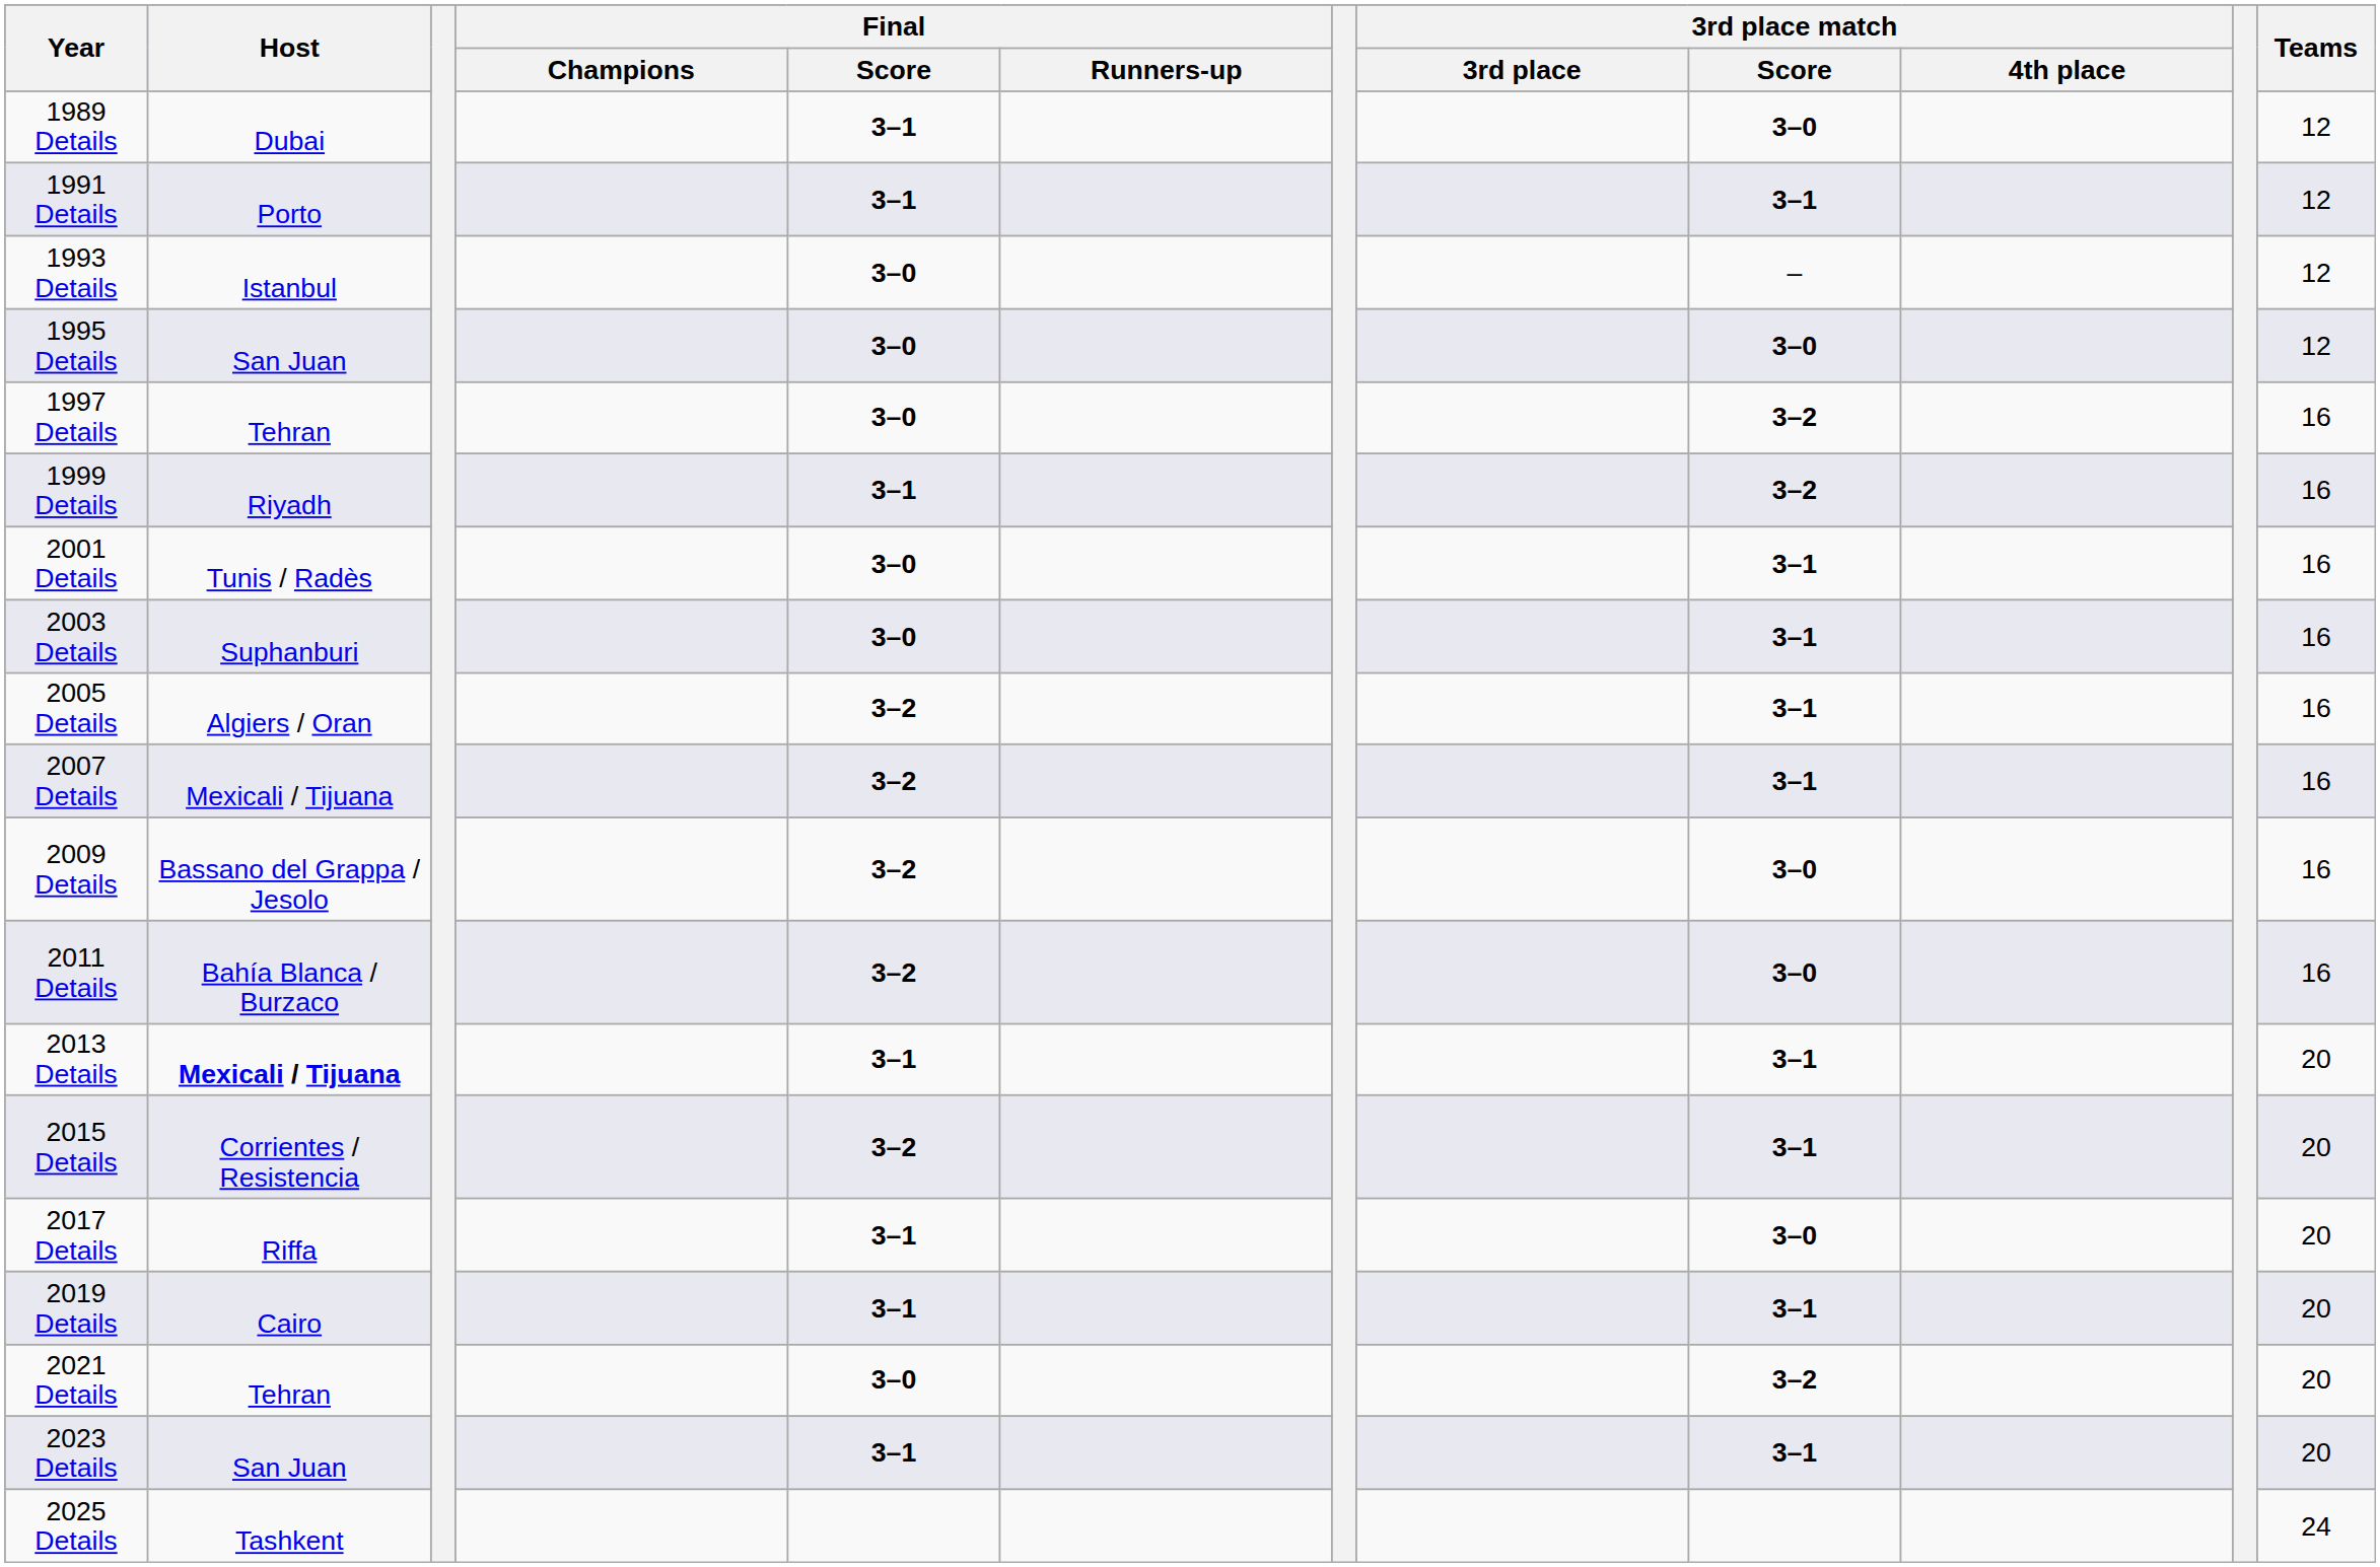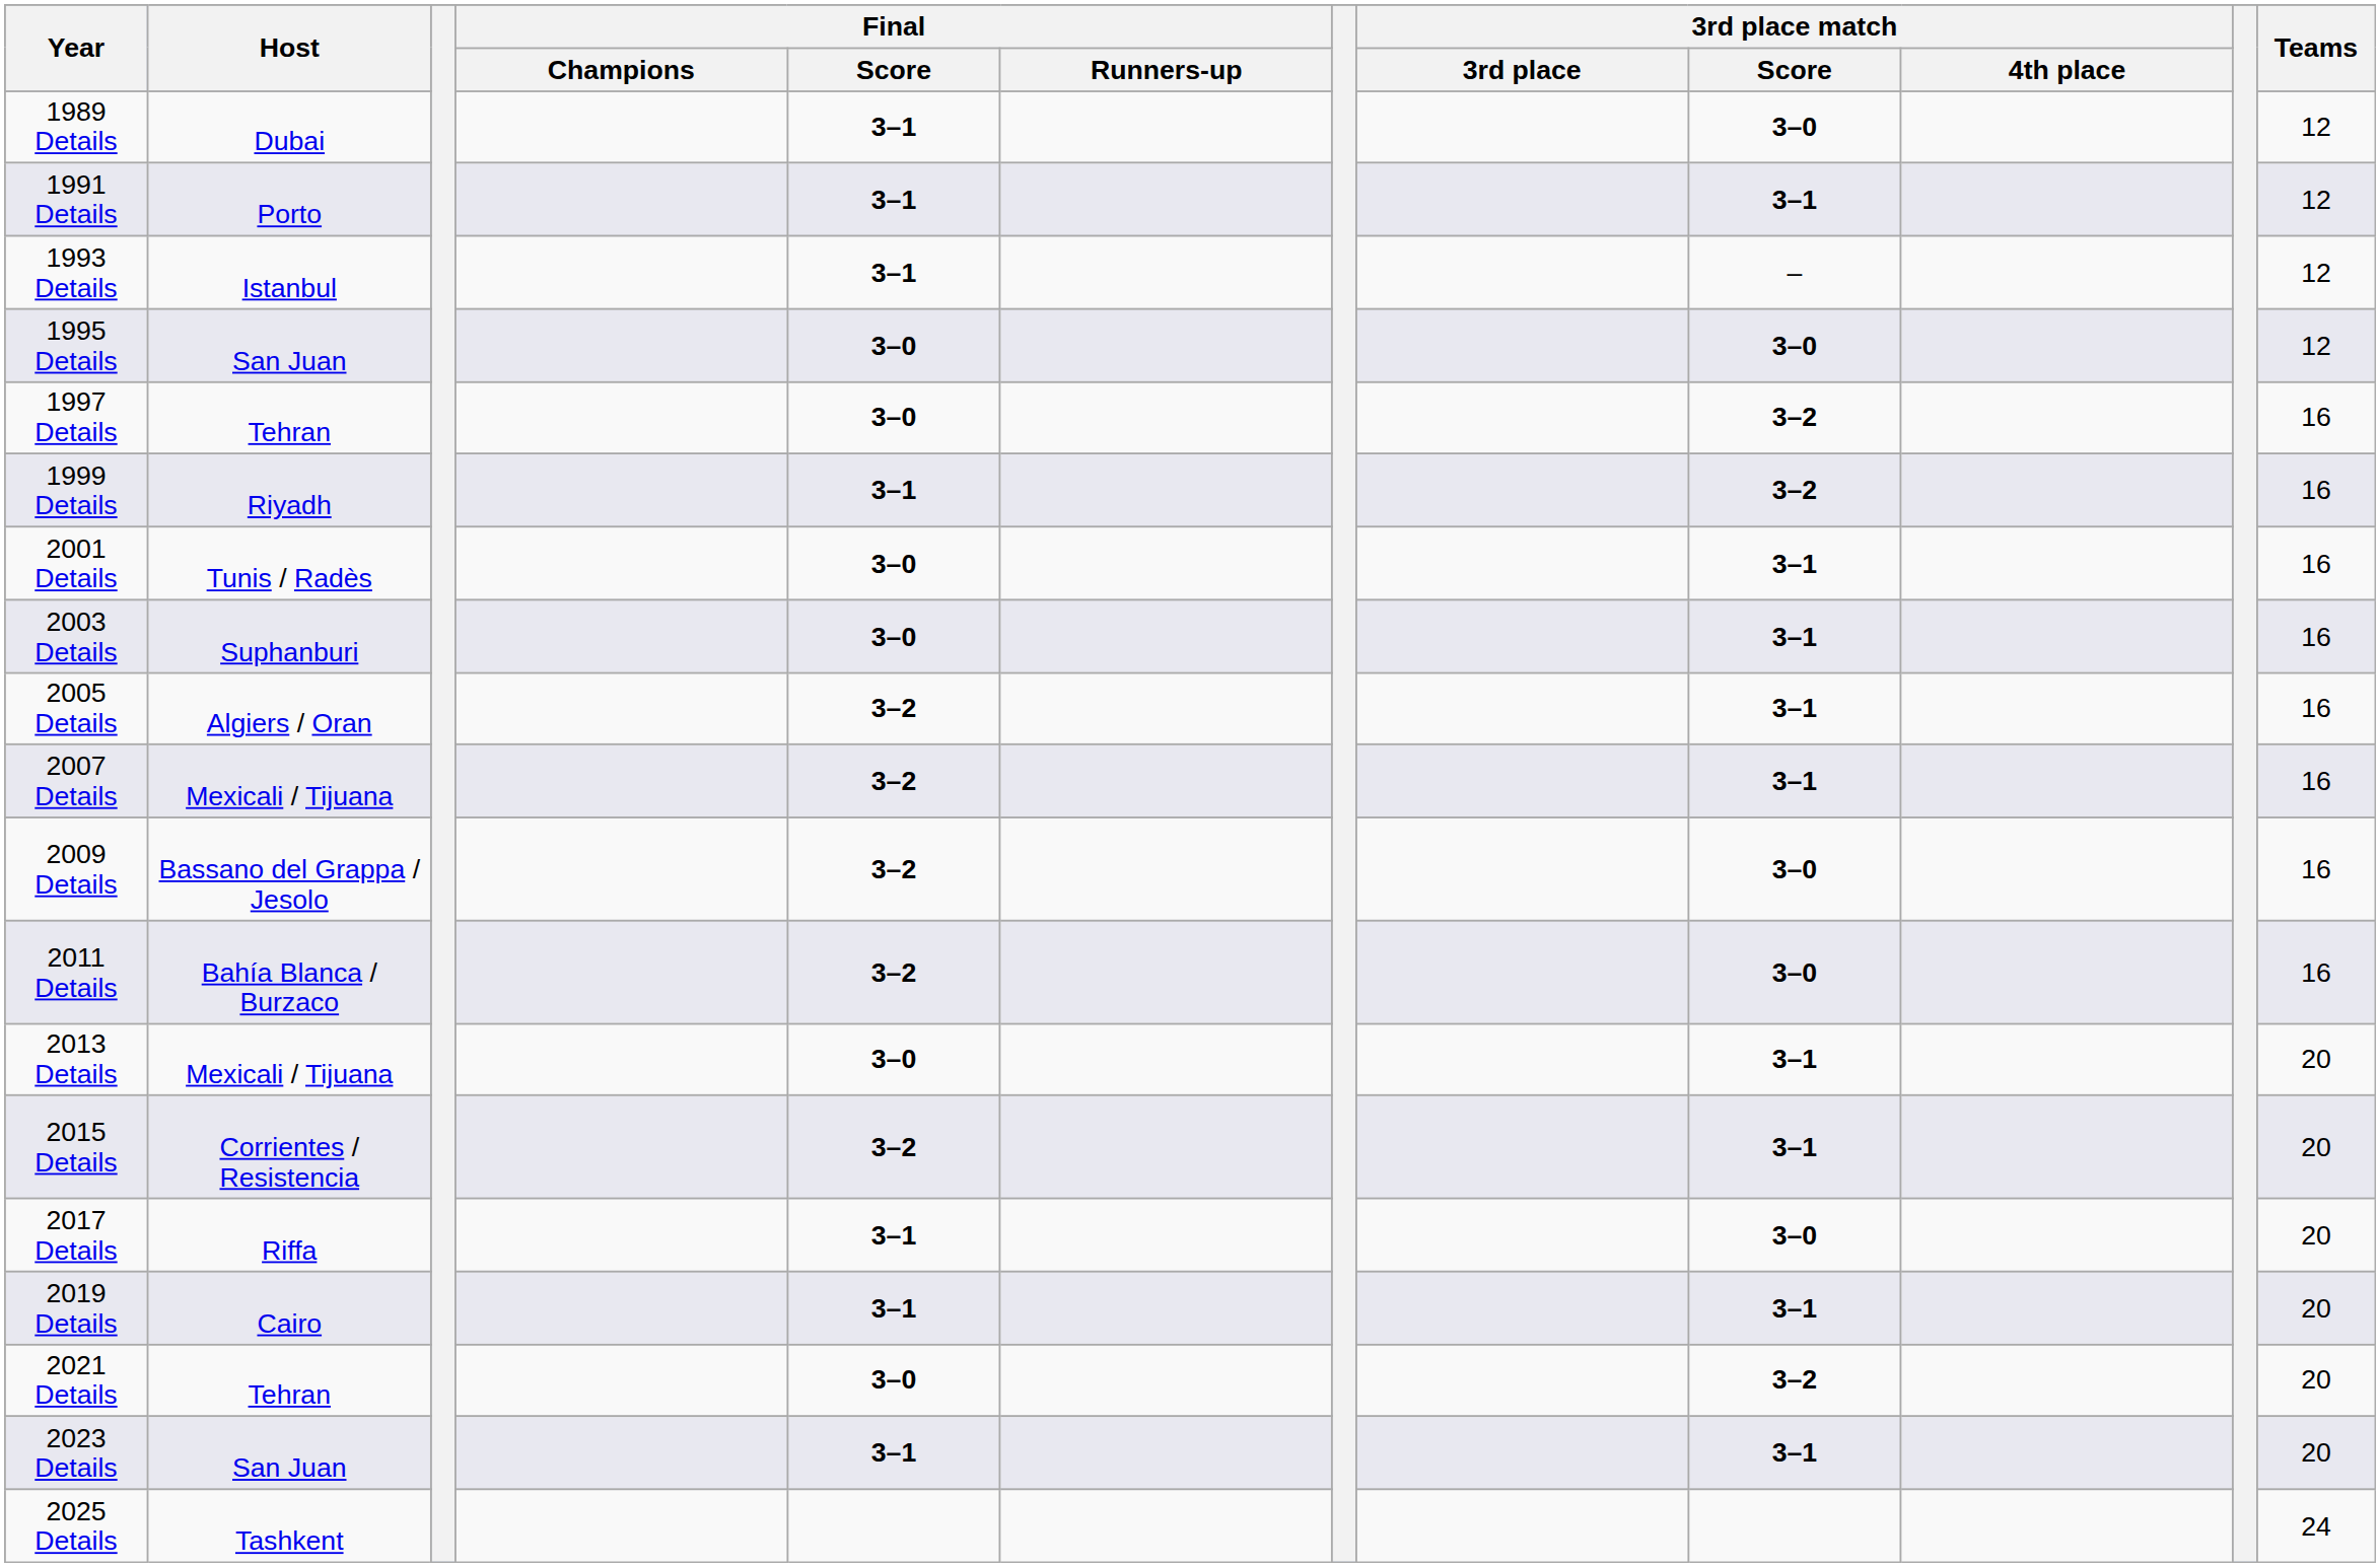1993 Details | Final / Score: 3–0 -> 3–1
2013 Details | Host: bold -> normal
2013 Details | Final / Score: 3–1 -> 3–0
